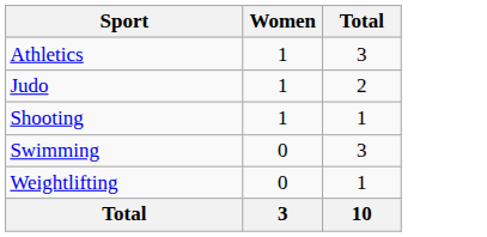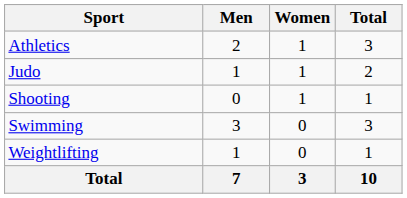+ column: Men | 2 | 1 | 0 | 3 | 1 | 7
